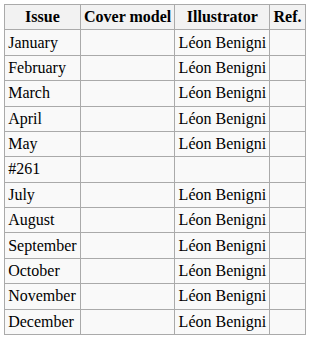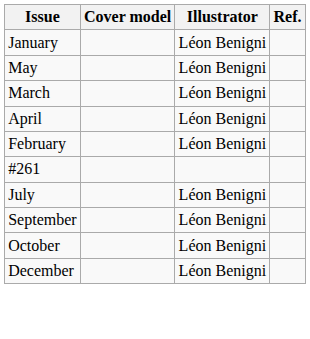rows swapped: February <-> May
- row: August | Léon Benigni
- row: November | Léon Benigni
